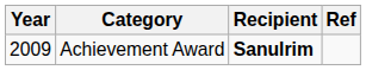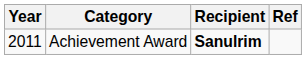Achievement Award | Year: 2009 -> 2011
